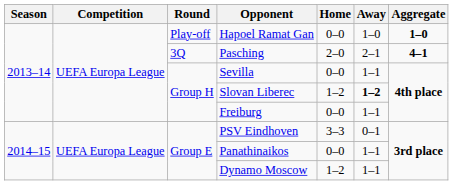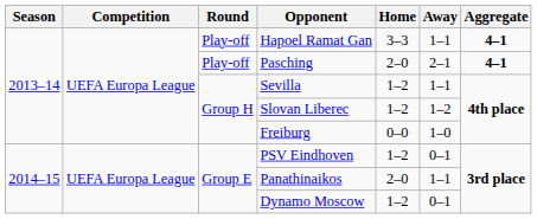Hapoel Ramat Gan | Home: 0–0 -> 3–3
Hapoel Ramat Gan | Away: 1–0 -> 1–1
Hapoel Ramat Gan | Aggregate: 1–0 -> 4–1
Pasching | Round: 3Q -> Play-off
Sevilla | Home: 0–0 -> 1–2
Slovan Liberec | Away: bold -> normal
Freiburg | Away: 1–1 -> 1–0
PSV Eindhoven | Home: 3–3 -> 1–2
Panathinaikos | Home: 0–0 -> 2–0
Dynamo Moscow | Away: 1–1 -> 0–1
